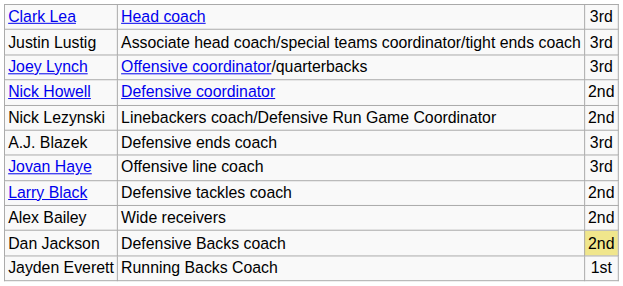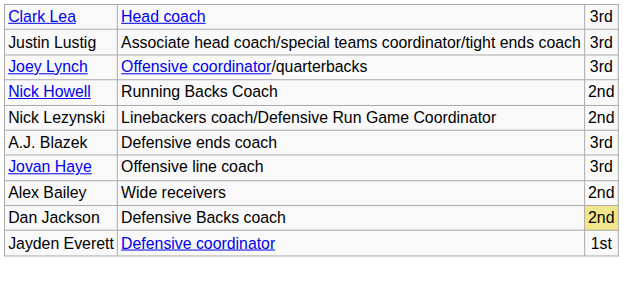Nick Howell | column 2: Defensive coordinator -> Running Backs Coach
- row: Larry Black | Defensive tackles coach | 2nd
Jayden Everett | column 2: Running Backs Coach -> Defensive coordinator
